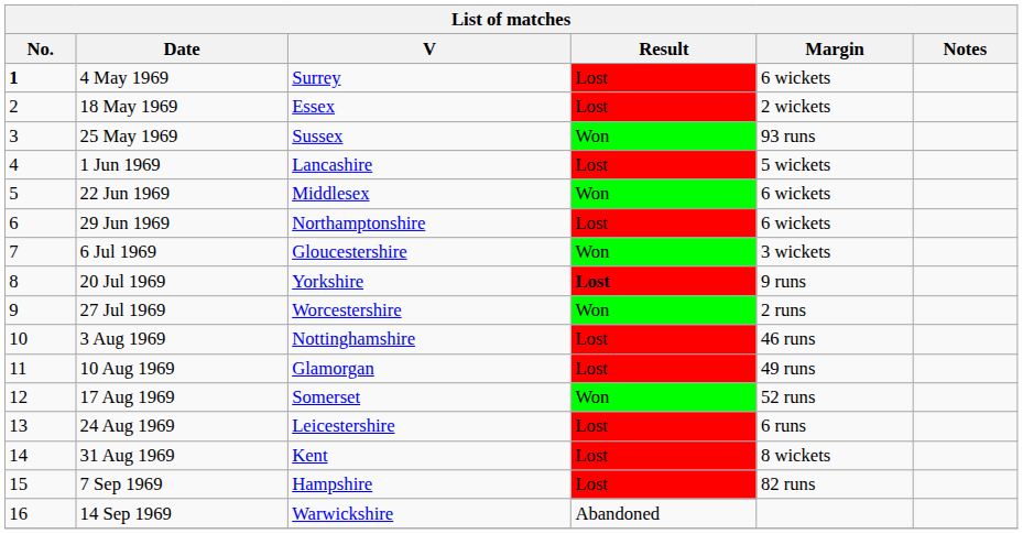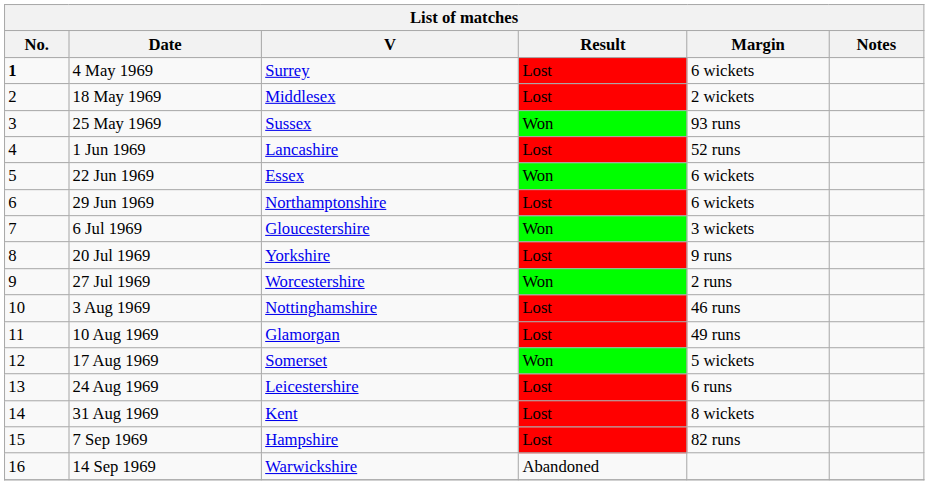18 May 1969 | V: Essex -> Middlesex
1 Jun 1969 | Margin: 5 wickets -> 52 runs
22 Jun 1969 | V: Middlesex -> Essex
20 Jul 1969 | Result: bold -> normal
17 Aug 1969 | Margin: 52 runs -> 5 wickets
